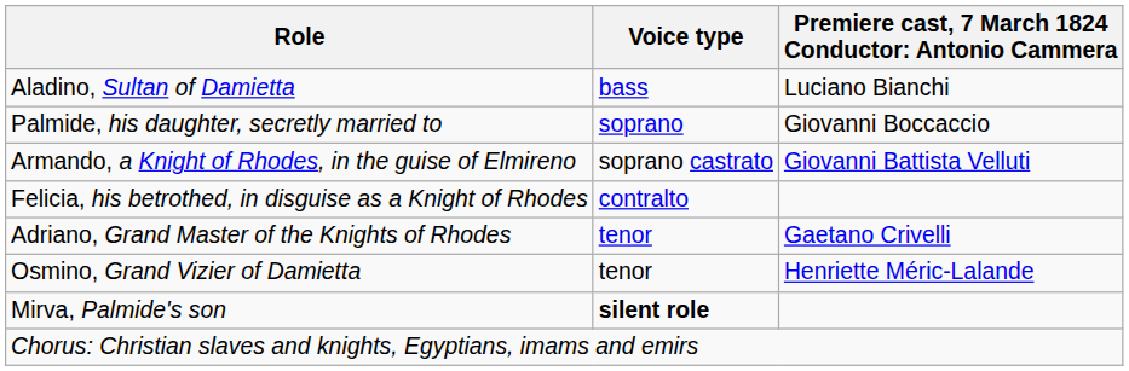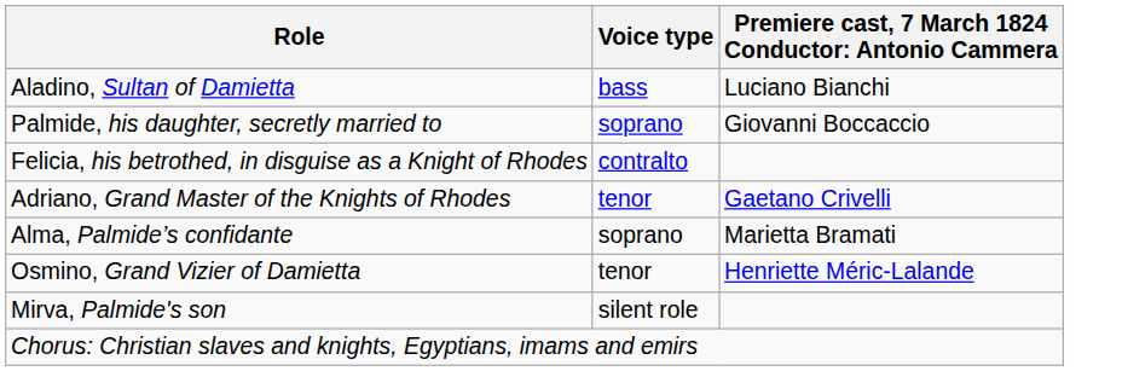- row: Armando, a Knight of Rhodes, in the guise of Elmireno | soprano castrato | Giovanni Battista Velluti
+ row: Alma, Palmide’s confidante | soprano | Marietta Bramati
Mirva, Palmide's son | Voice type: bold -> normal
